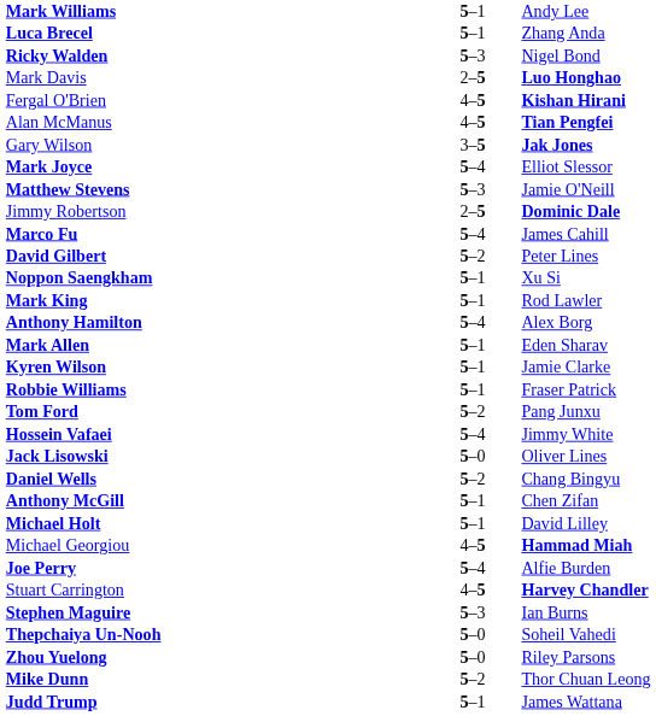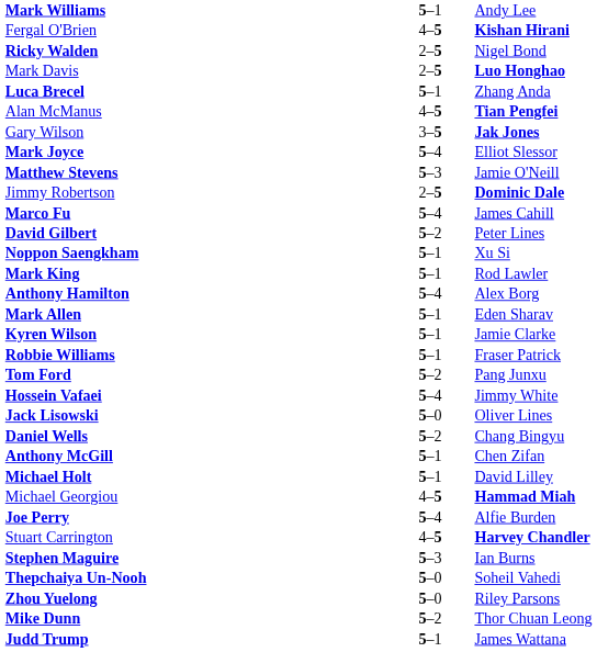rows swapped: Fergal O'Brien <-> Luca Brecel
Ricky Walden | column 2: 5–3 -> 2–5
